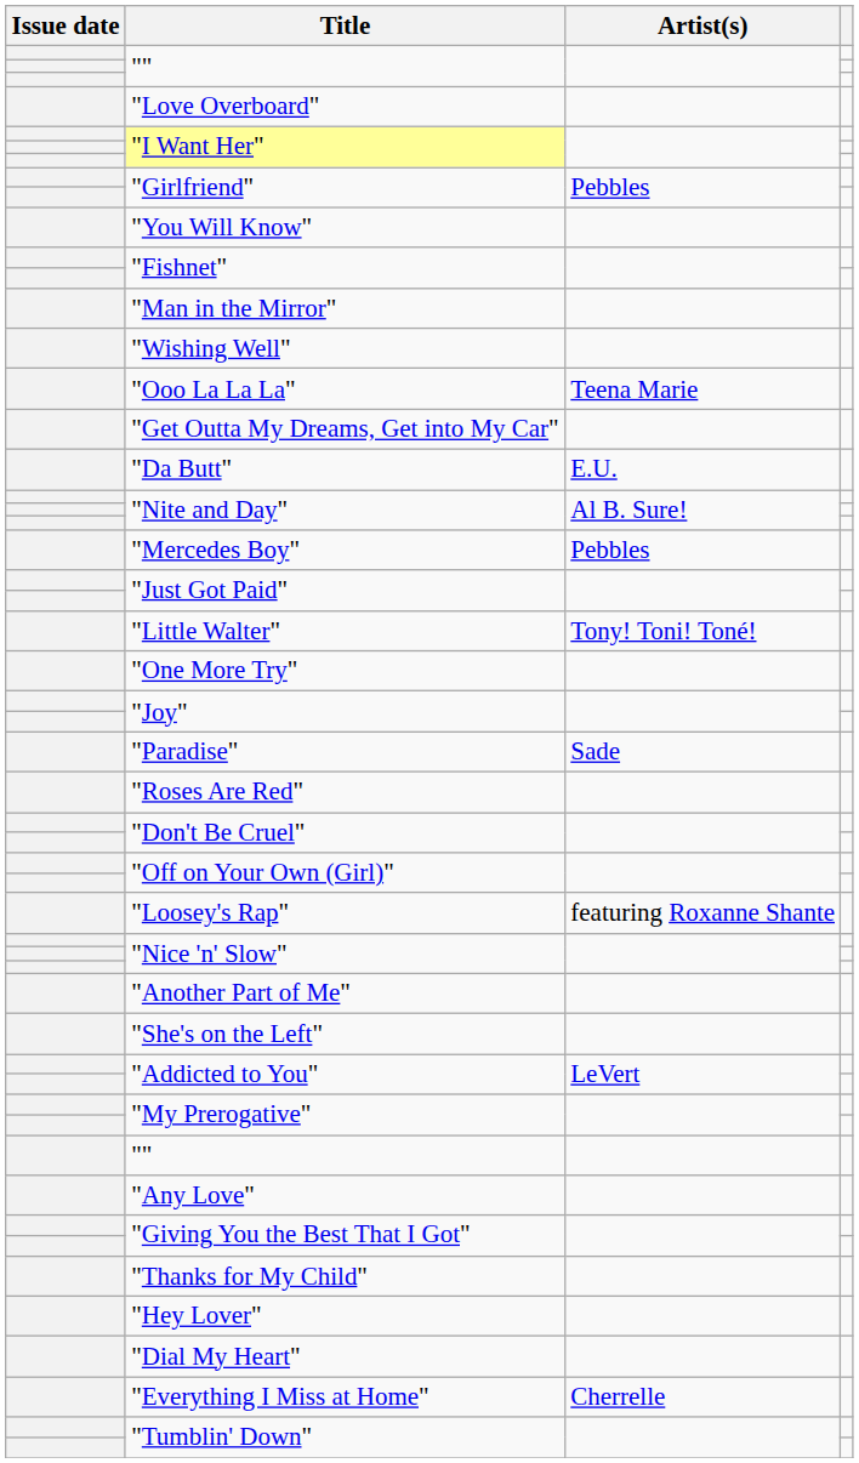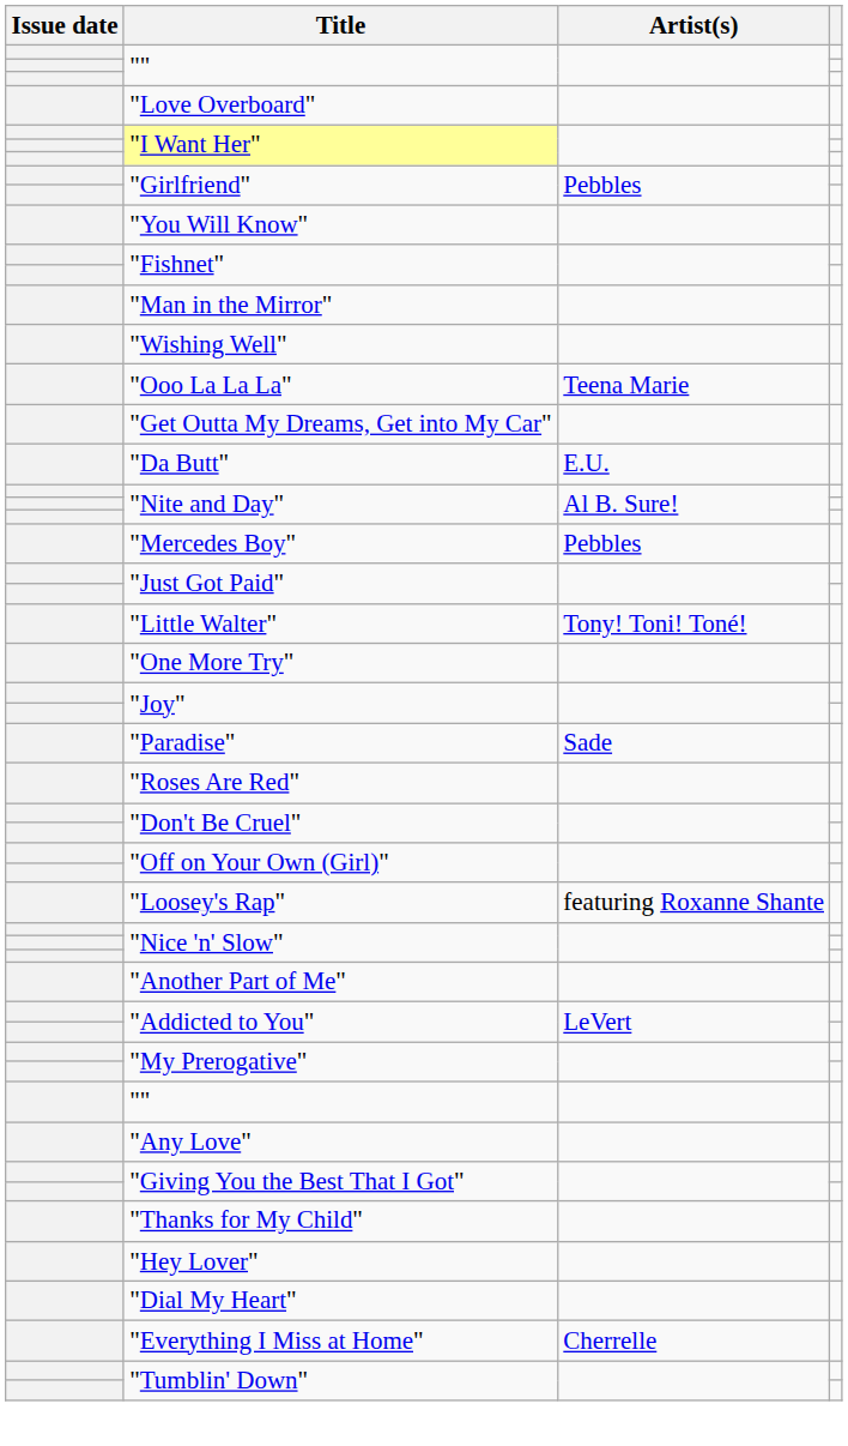- row: "She's on the Left"
